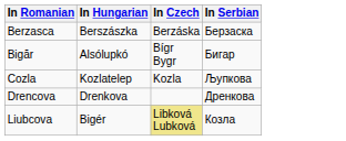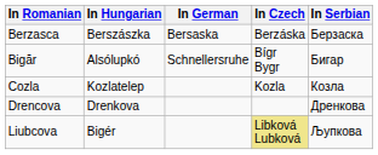+ column: In German | Bersaska | Schnellersruhe
Cozla | In Serbian: Љупкова -> Козла
Liubcova | In Serbian: Козла -> Љупкова
